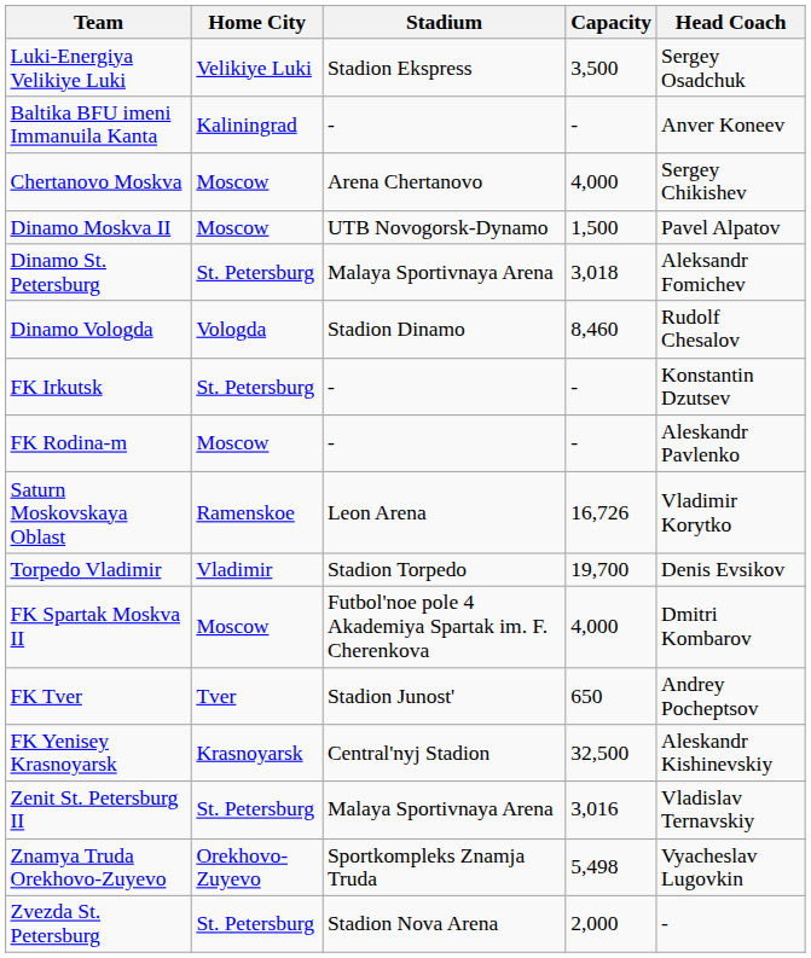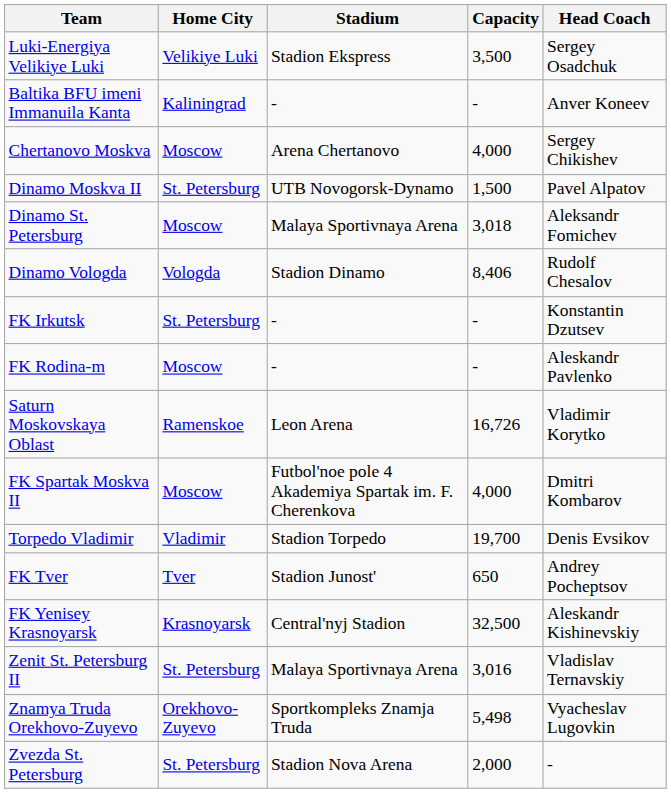Dinamo Moskva II | Home City: Moscow -> St. Petersburg
Dinamo St. Petersburg | Home City: St. Petersburg -> Moscow
Dinamo Vologda | Capacity: 8,460 -> 8,406
rows swapped: FK Spartak Moskva II <-> Torpedo Vladimir
